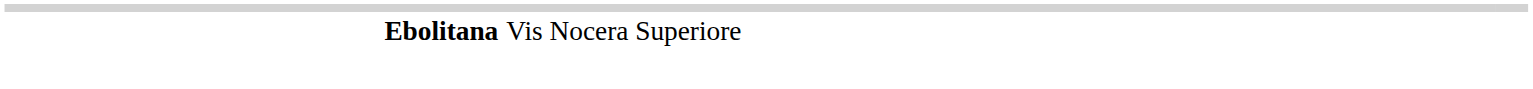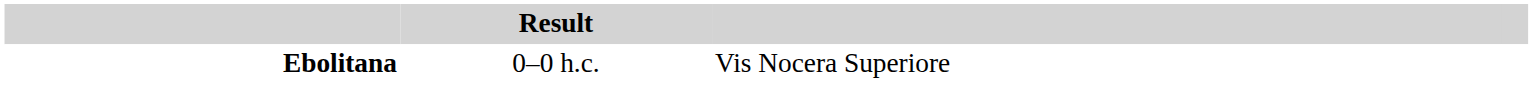+ column: Result | 0–0 h.c.
